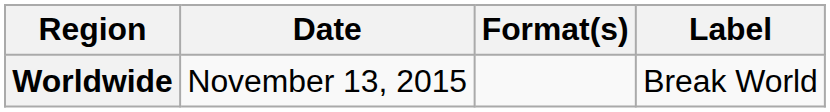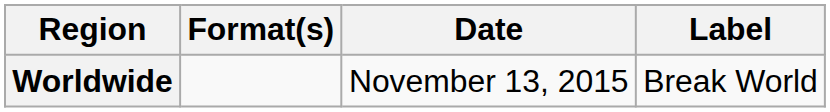columns swapped: Date <-> Format(s)
